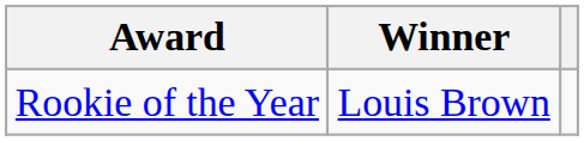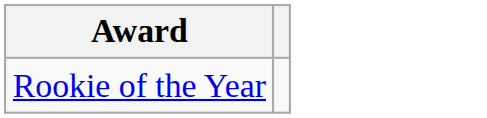- column: Winner | Louis Brown
